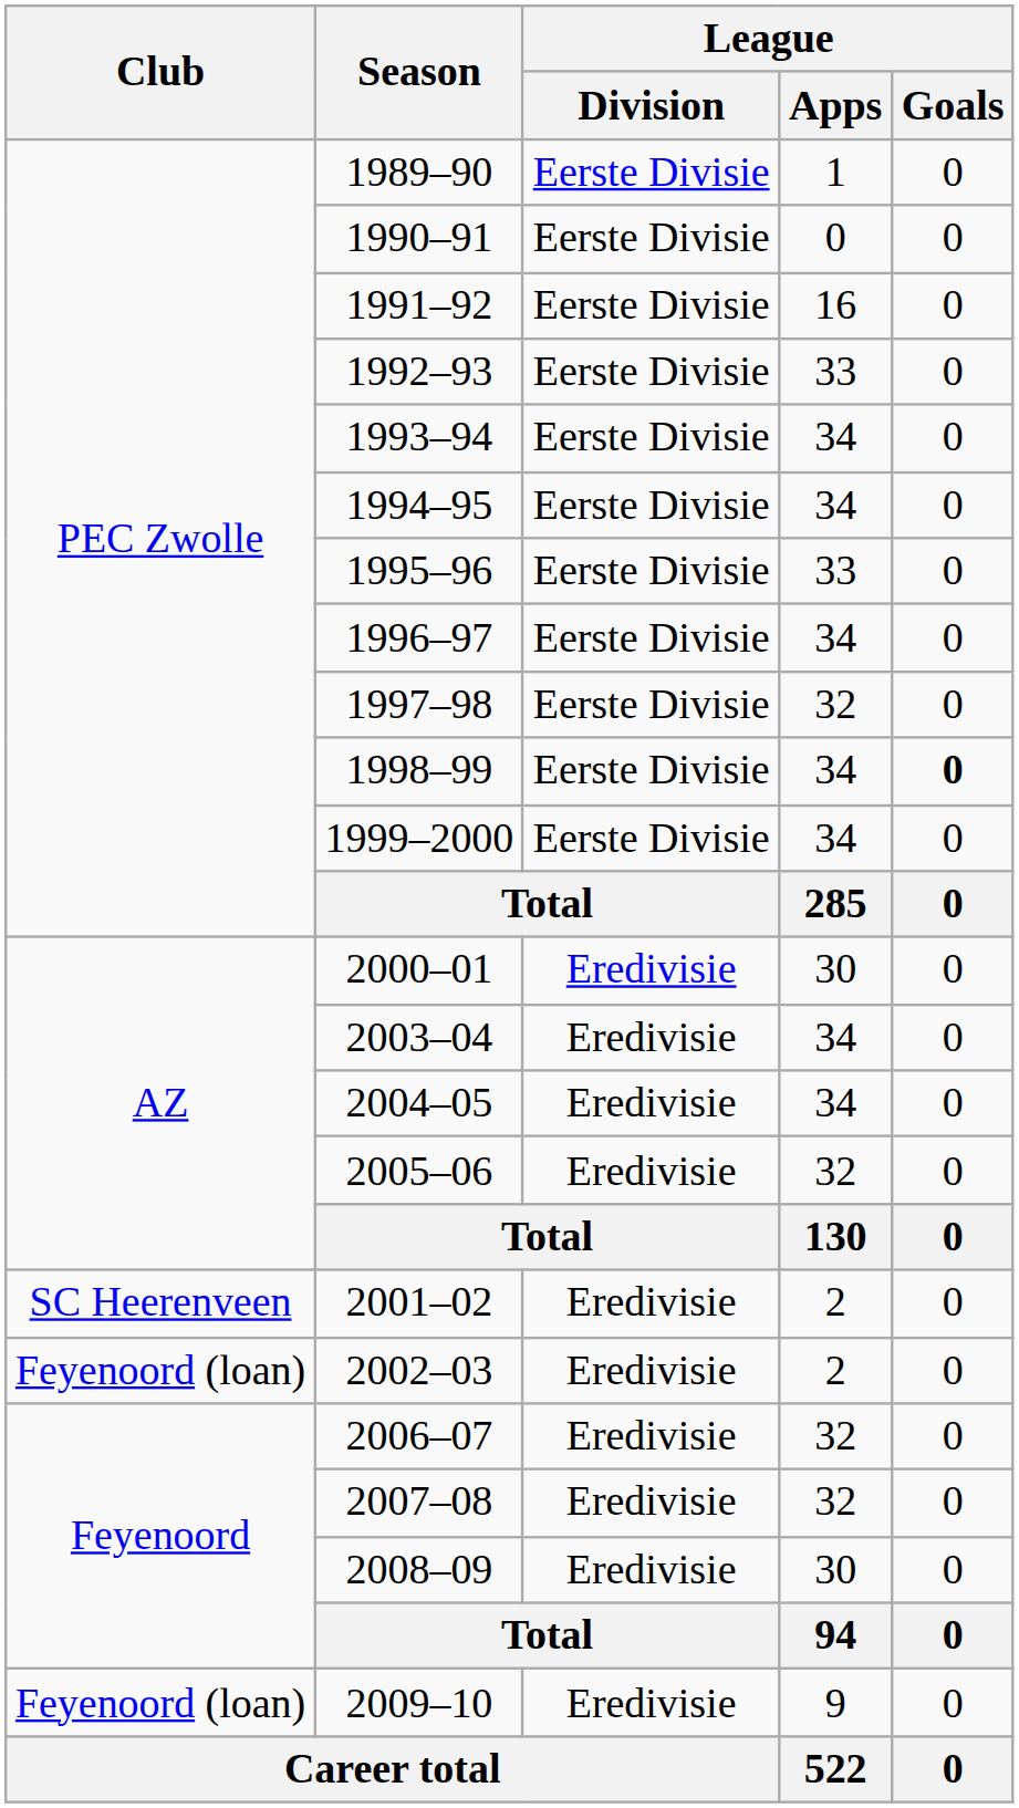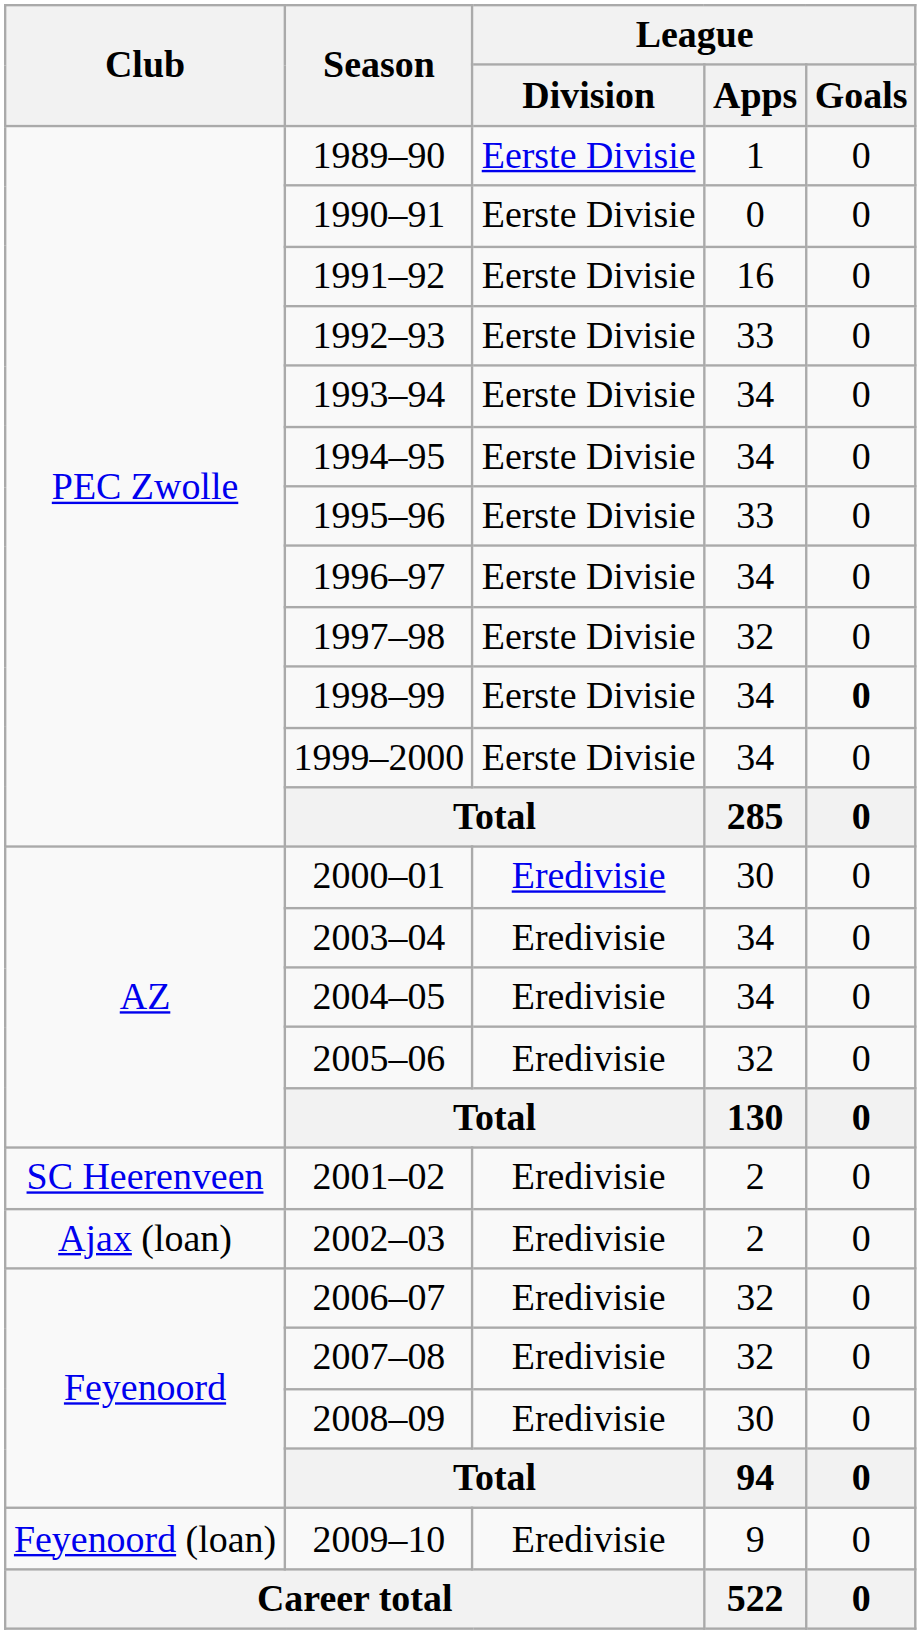2002–03 | Club: Feyenoord (loan) -> Ajax (loan)
